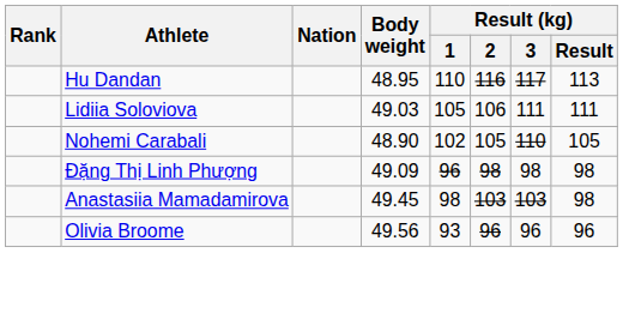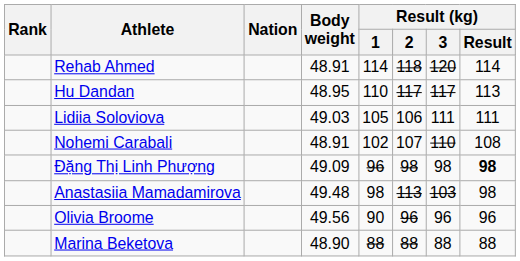+ row: Rehab Ahmed | 48.91 | 114 | 118 | 120 | 114
Hu Dandan | Result (kg) / 2: 116 -> 117
Nohemi Carabali | Body weight: 48.90 -> 48.91
Nohemi Carabali | Result (kg) / 2: 105 -> 107
Nohemi Carabali | Result (kg) / Result: 105 -> 108
Đặng Thị Linh Phượng | Result (kg) / Result: normal -> bold
Anastasiia Mamadamirova | Body weight: 49.45 -> 49.48
Anastasiia Mamadamirova | Result (kg) / 2: 103 -> 113
Olivia Broome | Result (kg) / 1: 93 -> 90
+ row: Marina Beketova | 48.90 | 88 | 88 | 88 | 88
